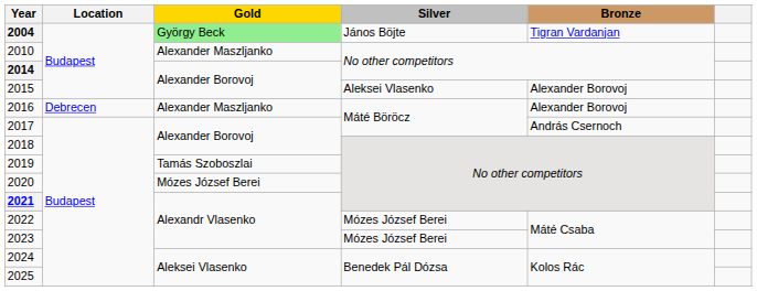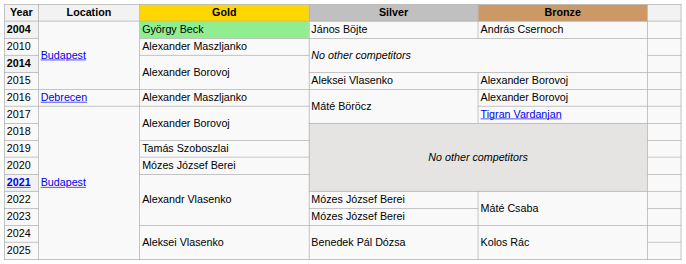2004 | Bronze: Tigran Vardanjan -> András Csernoch
2017 | Bronze: András Csernoch -> Tigran Vardanjan
